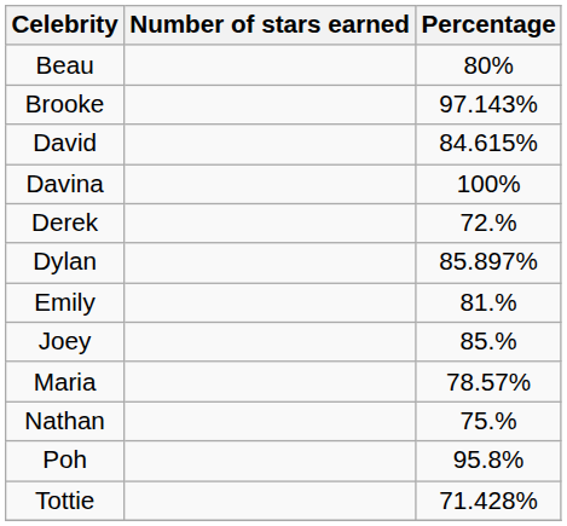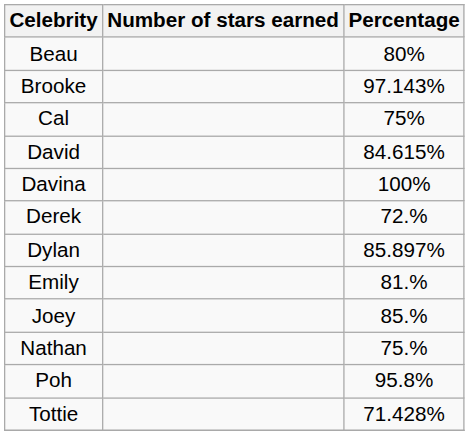+ row: Cal | 75%
- row: Maria | 78.57%
